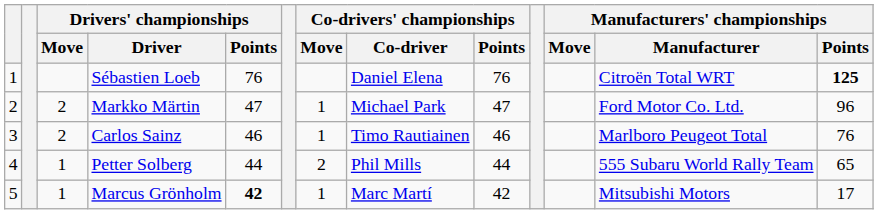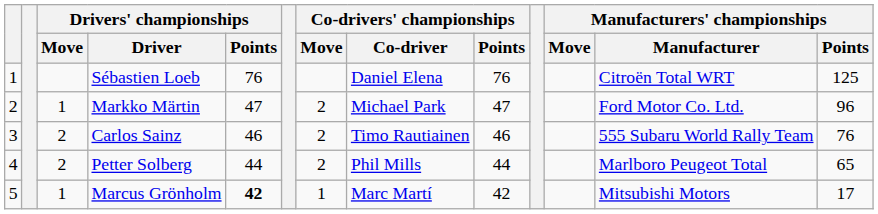Sébastien Loeb | Manufacturers' championships / Points: bold -> normal
Markko Märtin | Drivers' championships / Move: 2 -> 1
Markko Märtin | Co-drivers' championships / Move: 1 -> 2
Carlos Sainz | Co-drivers' championships / Move: 1 -> 2
Carlos Sainz | Manufacturers' championships / Manufacturer: Marlboro Peugeot Total -> 555 Subaru World Rally Team
Petter Solberg | Drivers' championships / Move: 1 -> 2
Petter Solberg | Manufacturers' championships / Manufacturer: 555 Subaru World Rally Team -> Marlboro Peugeot Total
